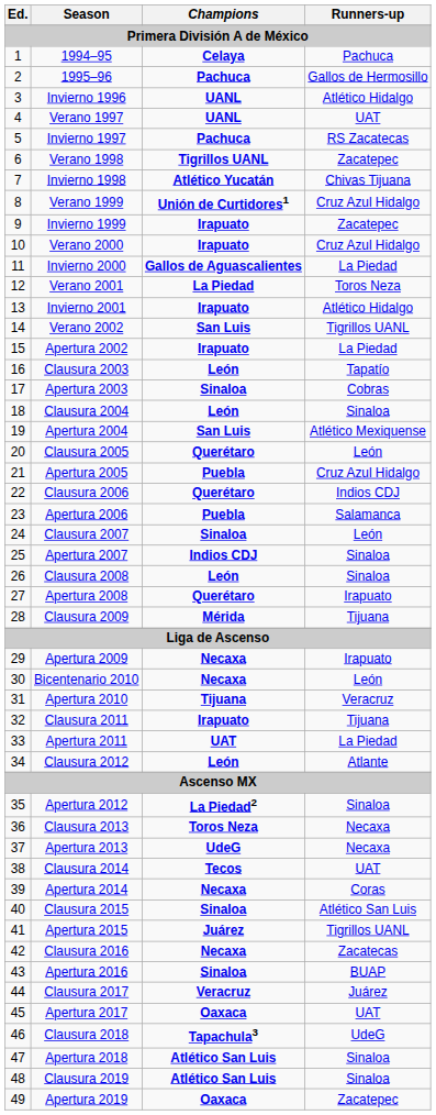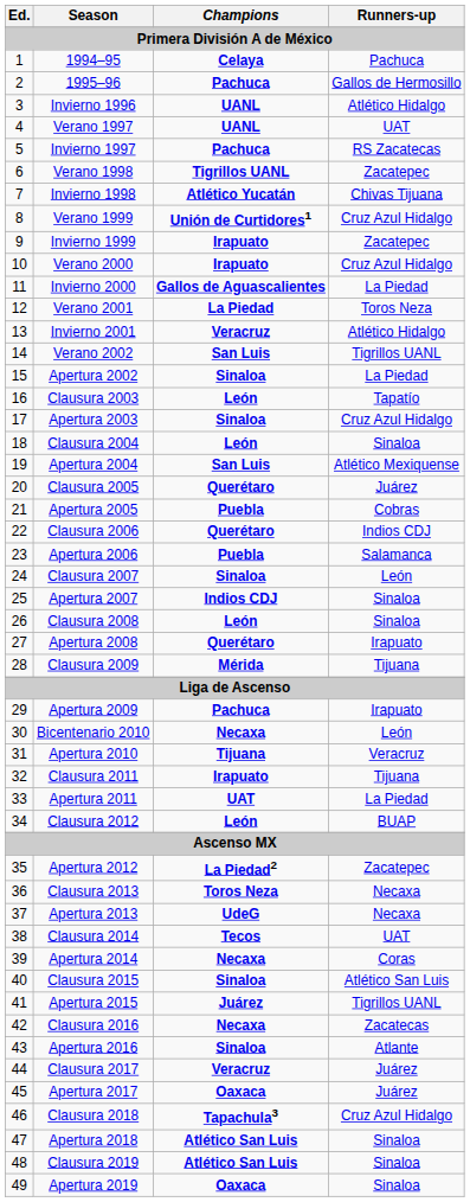Invierno 2001 | Champions: Irapuato -> Veracruz
Apertura 2002 | Champions: Irapuato -> Sinaloa
Apertura 2003 | Runners-up: Cobras -> Cruz Azul Hidalgo
Clausura 2005 | Runners-up: León -> Juárez
Apertura 2005 | Runners-up: Cruz Azul Hidalgo -> Cobras
Apertura 2009 | Champions: Necaxa -> Pachuca
Clausura 2012 | Runners-up: Atlante -> BUAP
Apertura 2012 | Runners-up: Sinaloa -> Zacatepec
Apertura 2016 | Runners-up: BUAP -> Atlante
Apertura 2017 | Runners-up: UAT -> Juárez
Clausura 2018 | Runners-up: UdeG -> Cruz Azul Hidalgo
Apertura 2019 | Runners-up: Zacatepec -> Sinaloa
